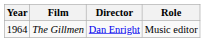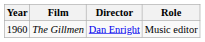The Gillmen | Year: 1964 -> 1960
